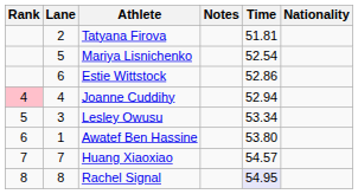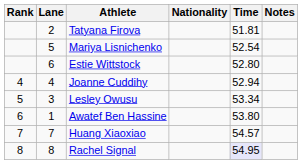columns swapped: Nationality <-> Notes
Estie Wittstock | Time: 52.86 -> 52.80
Joanne Cuddihy | Rank: pink background -> no background
